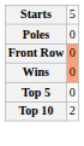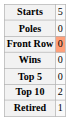Wins | column 2: lightsalmon background -> no background
+ row: Retired | 1
